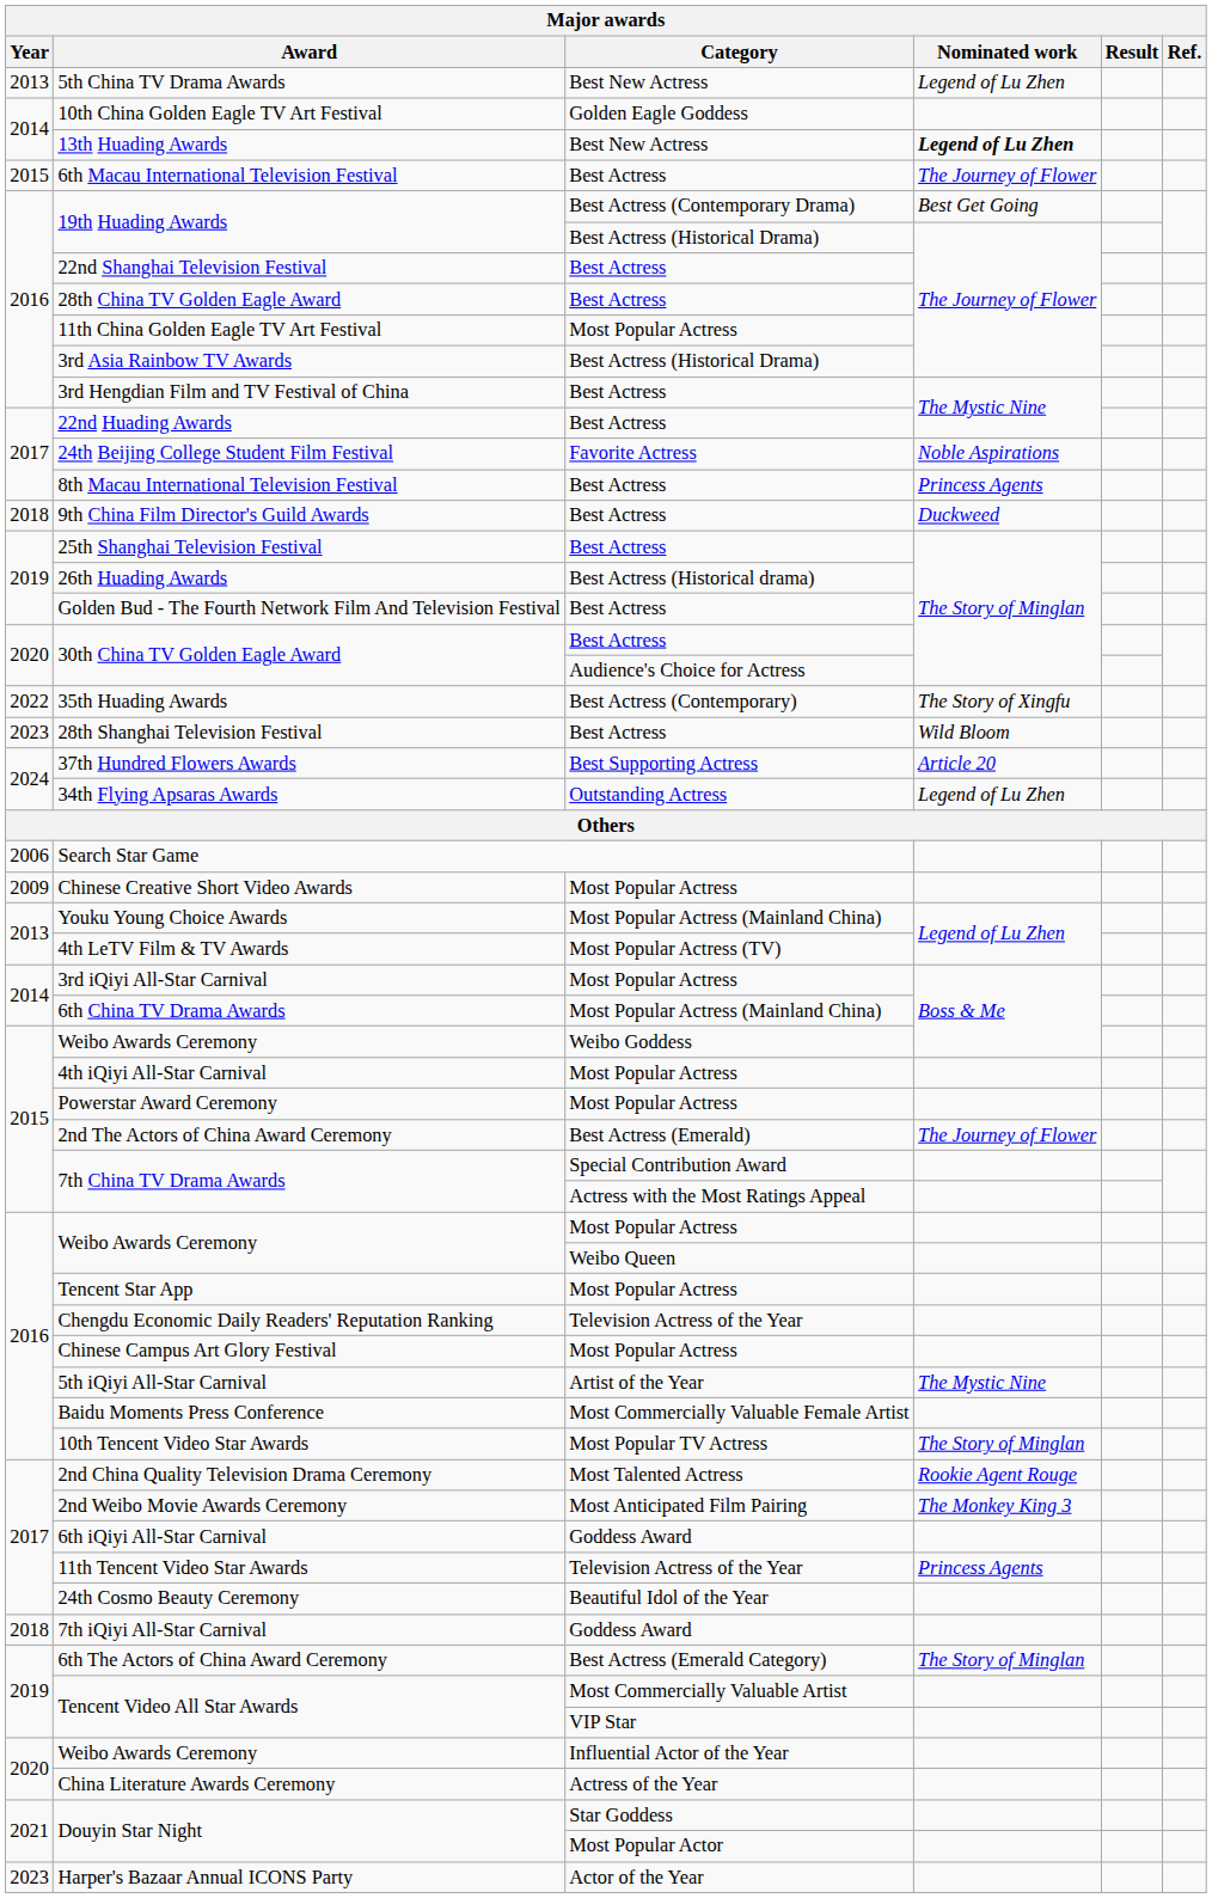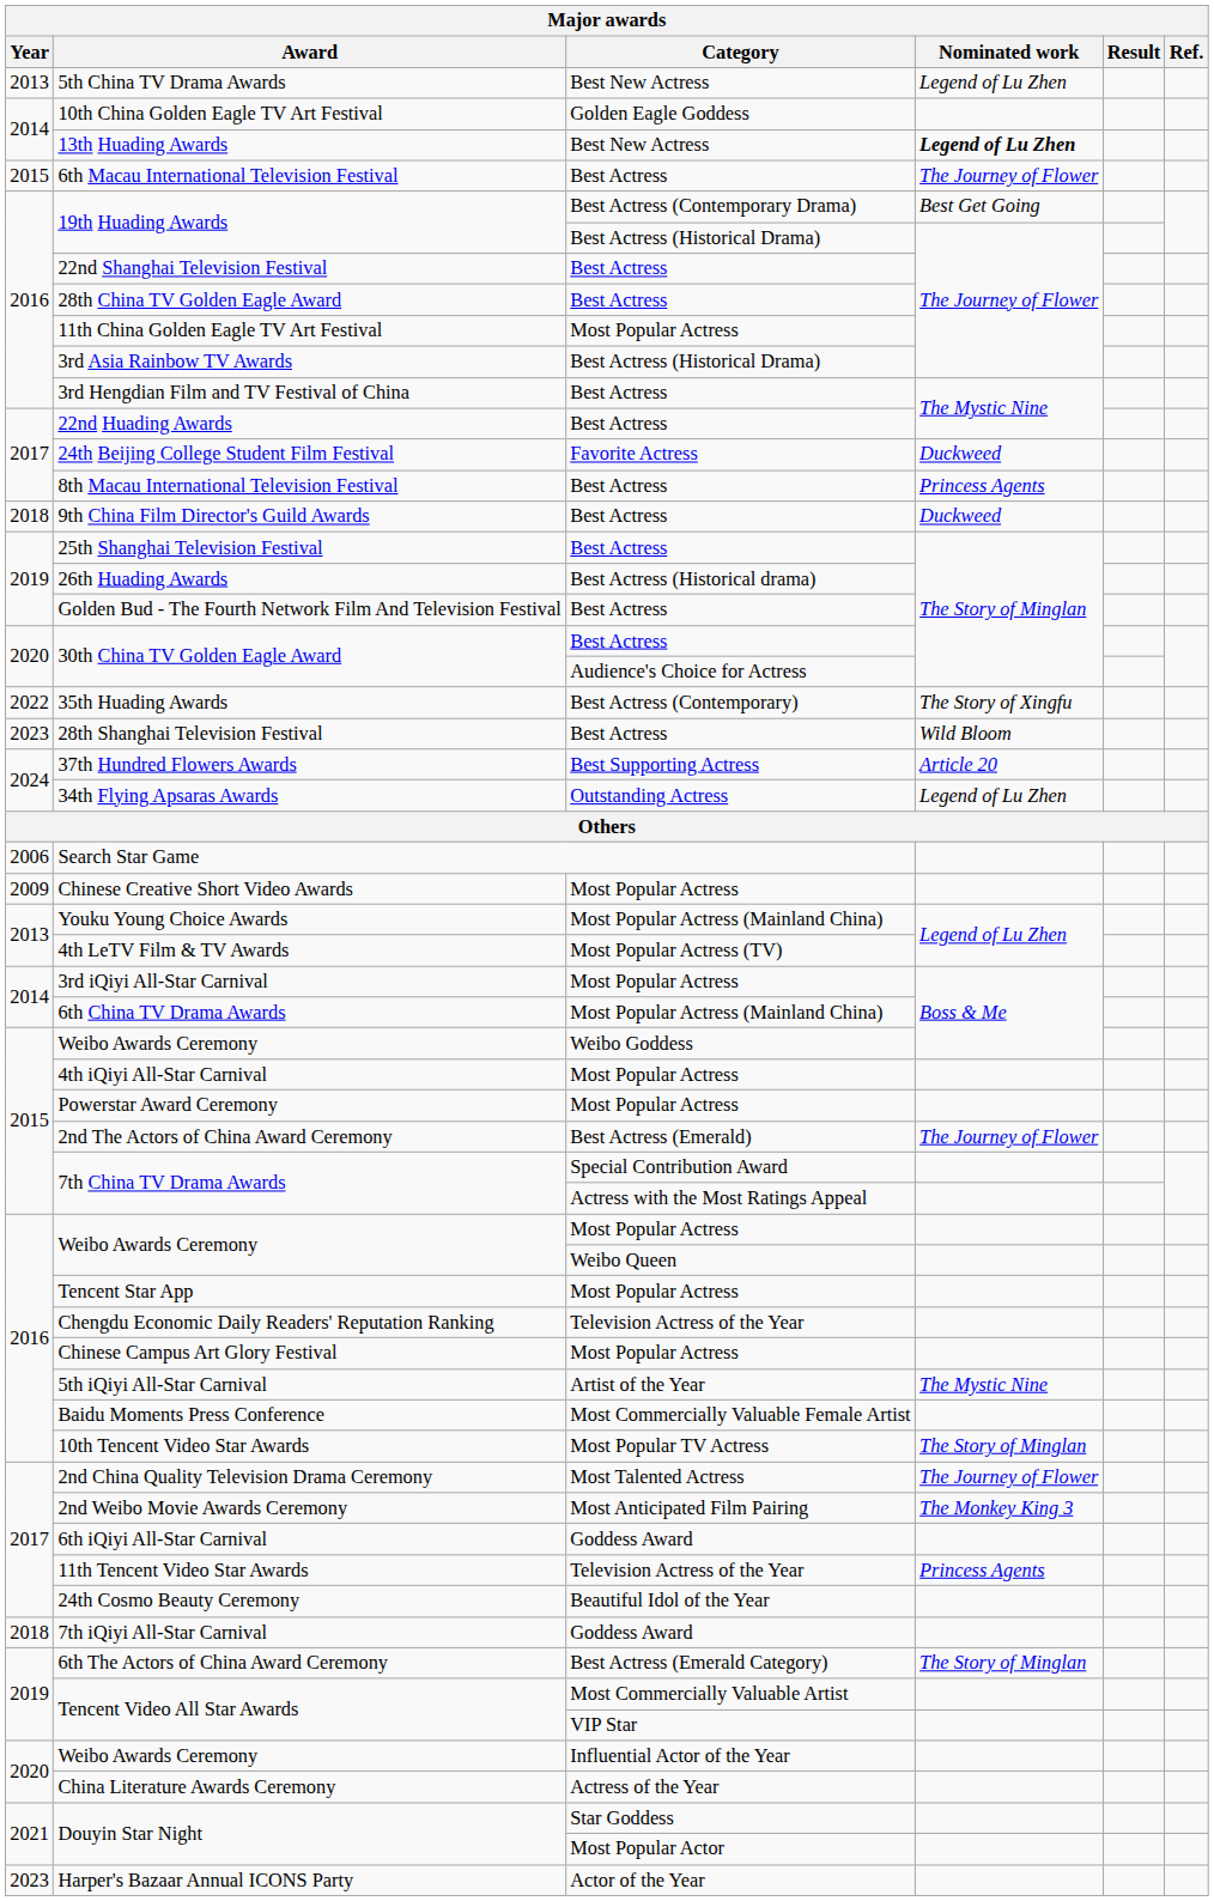24th Beijing College Student Film Festival | Nominated work: Noble Aspirations -> Duckweed
2nd China Quality Television Drama Ceremony | Nominated work: Rookie Agent Rouge -> The Journey of Flower
